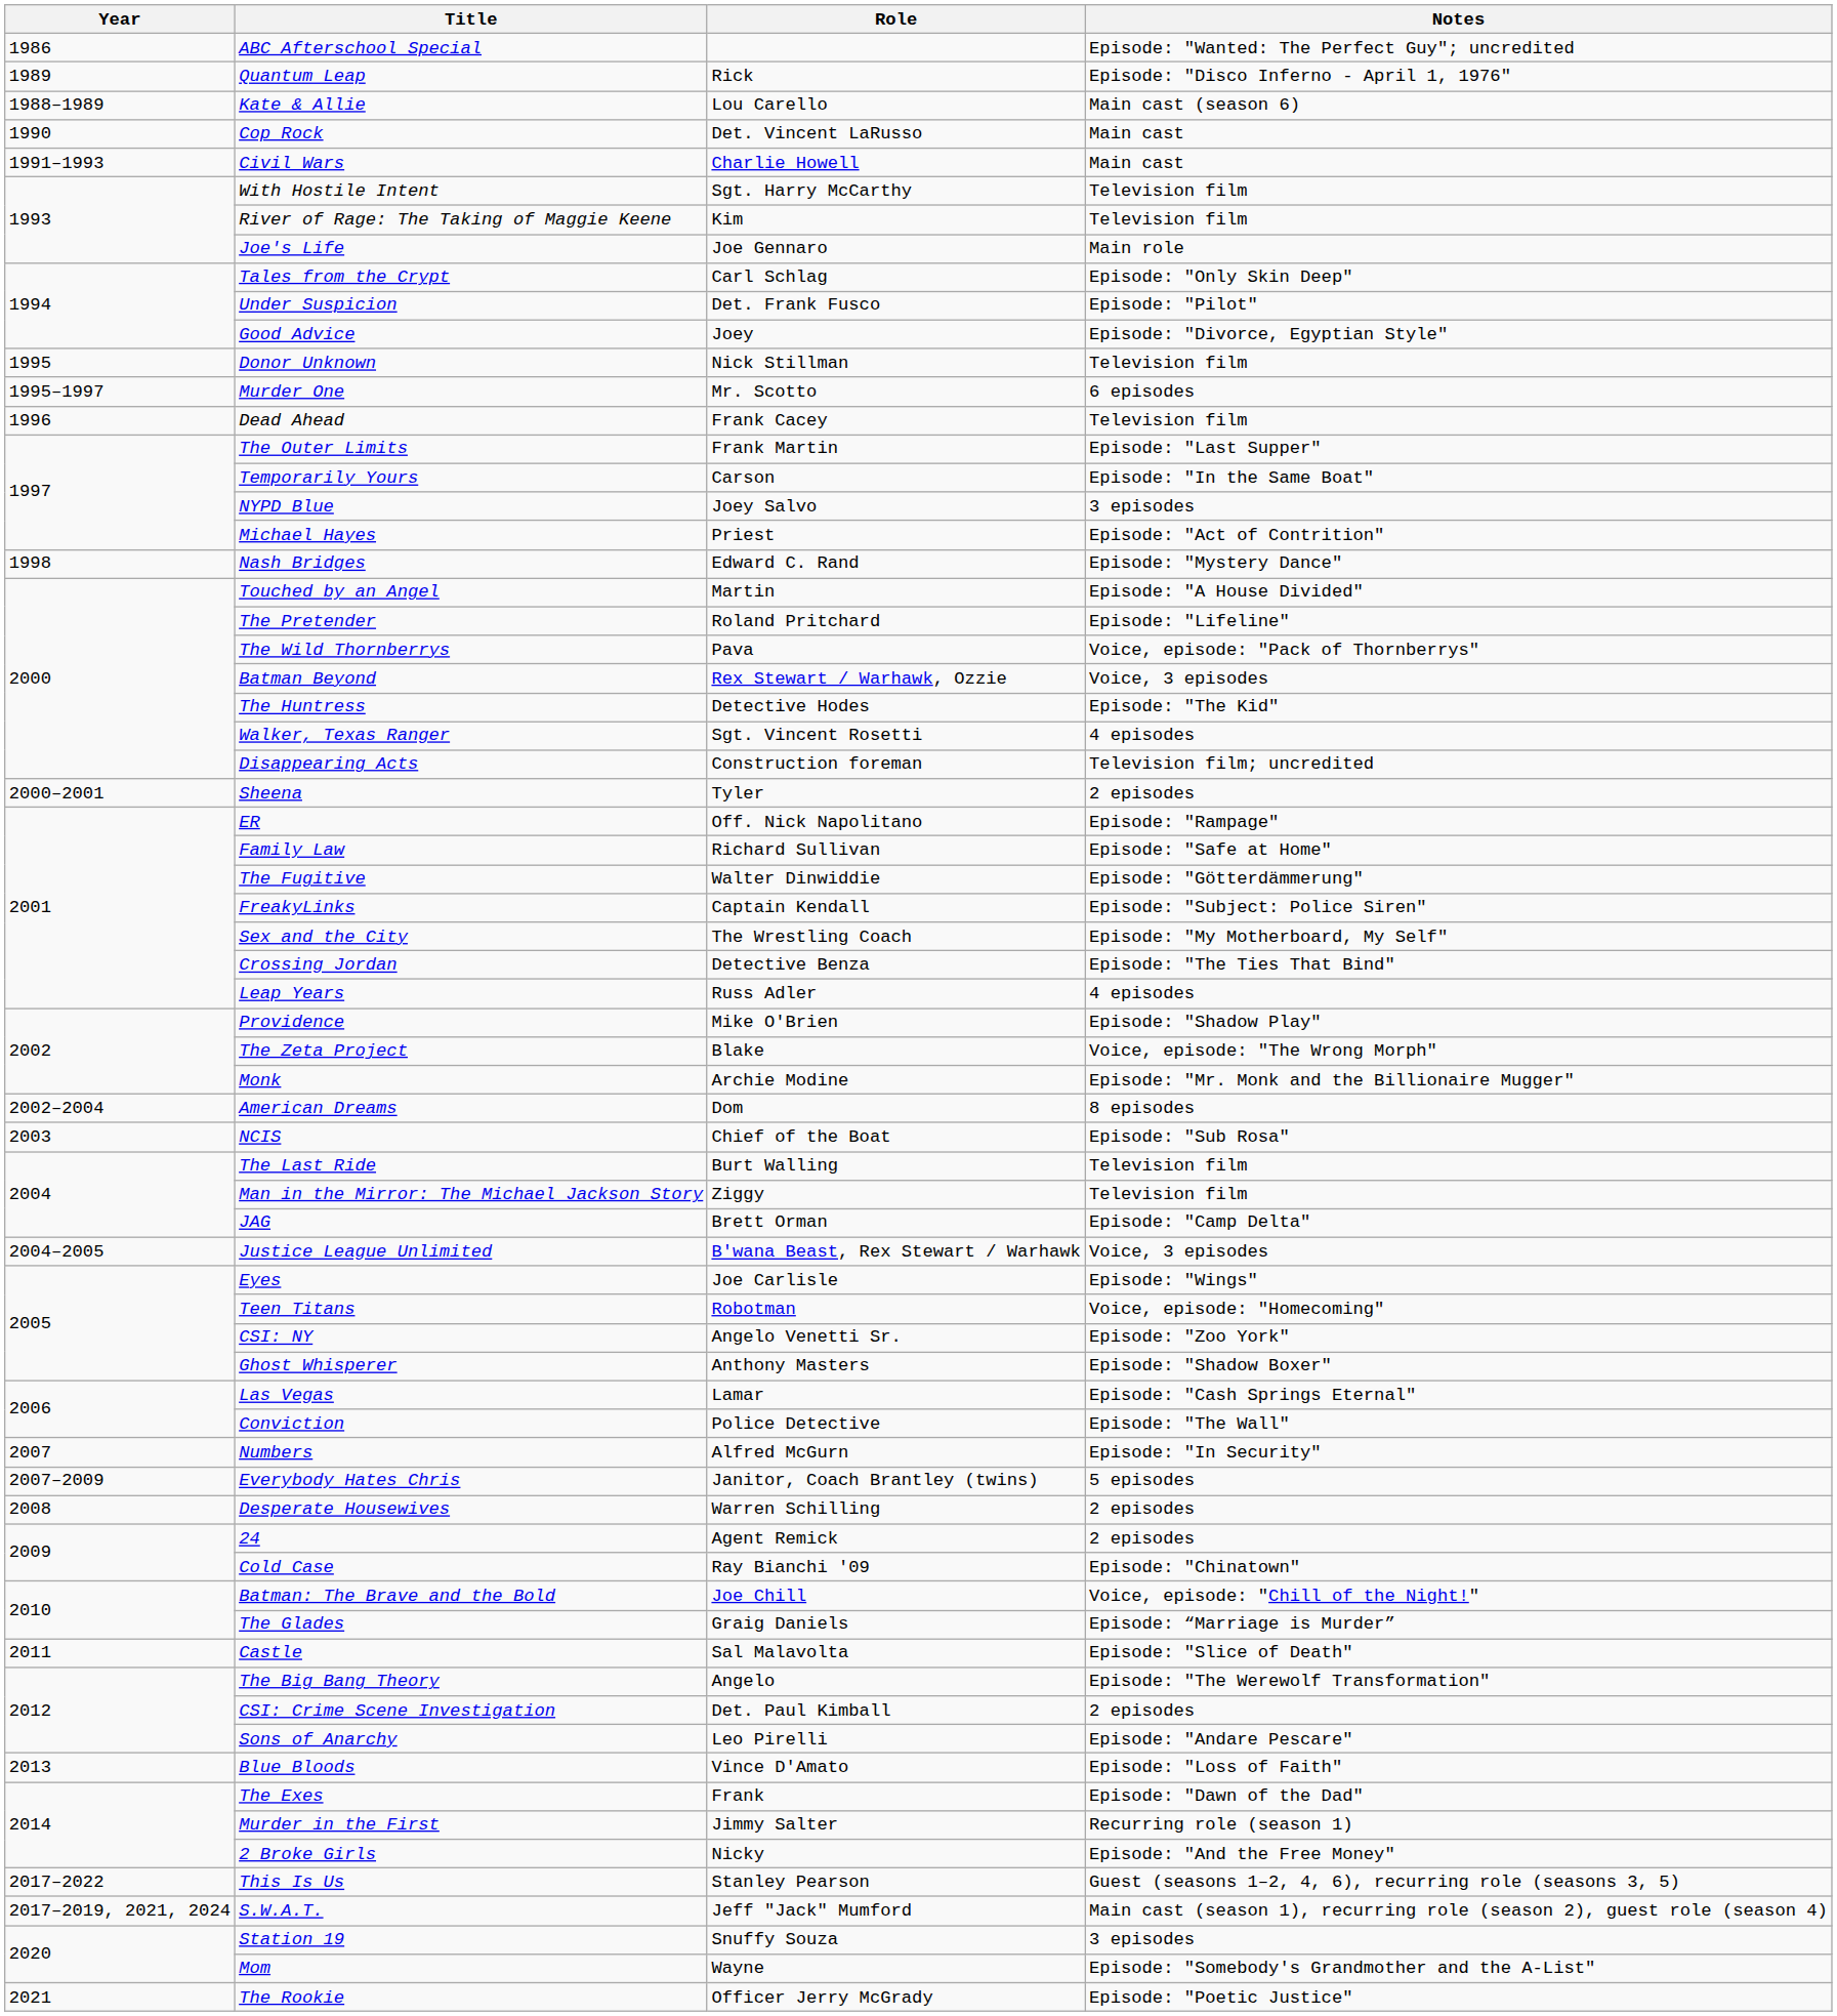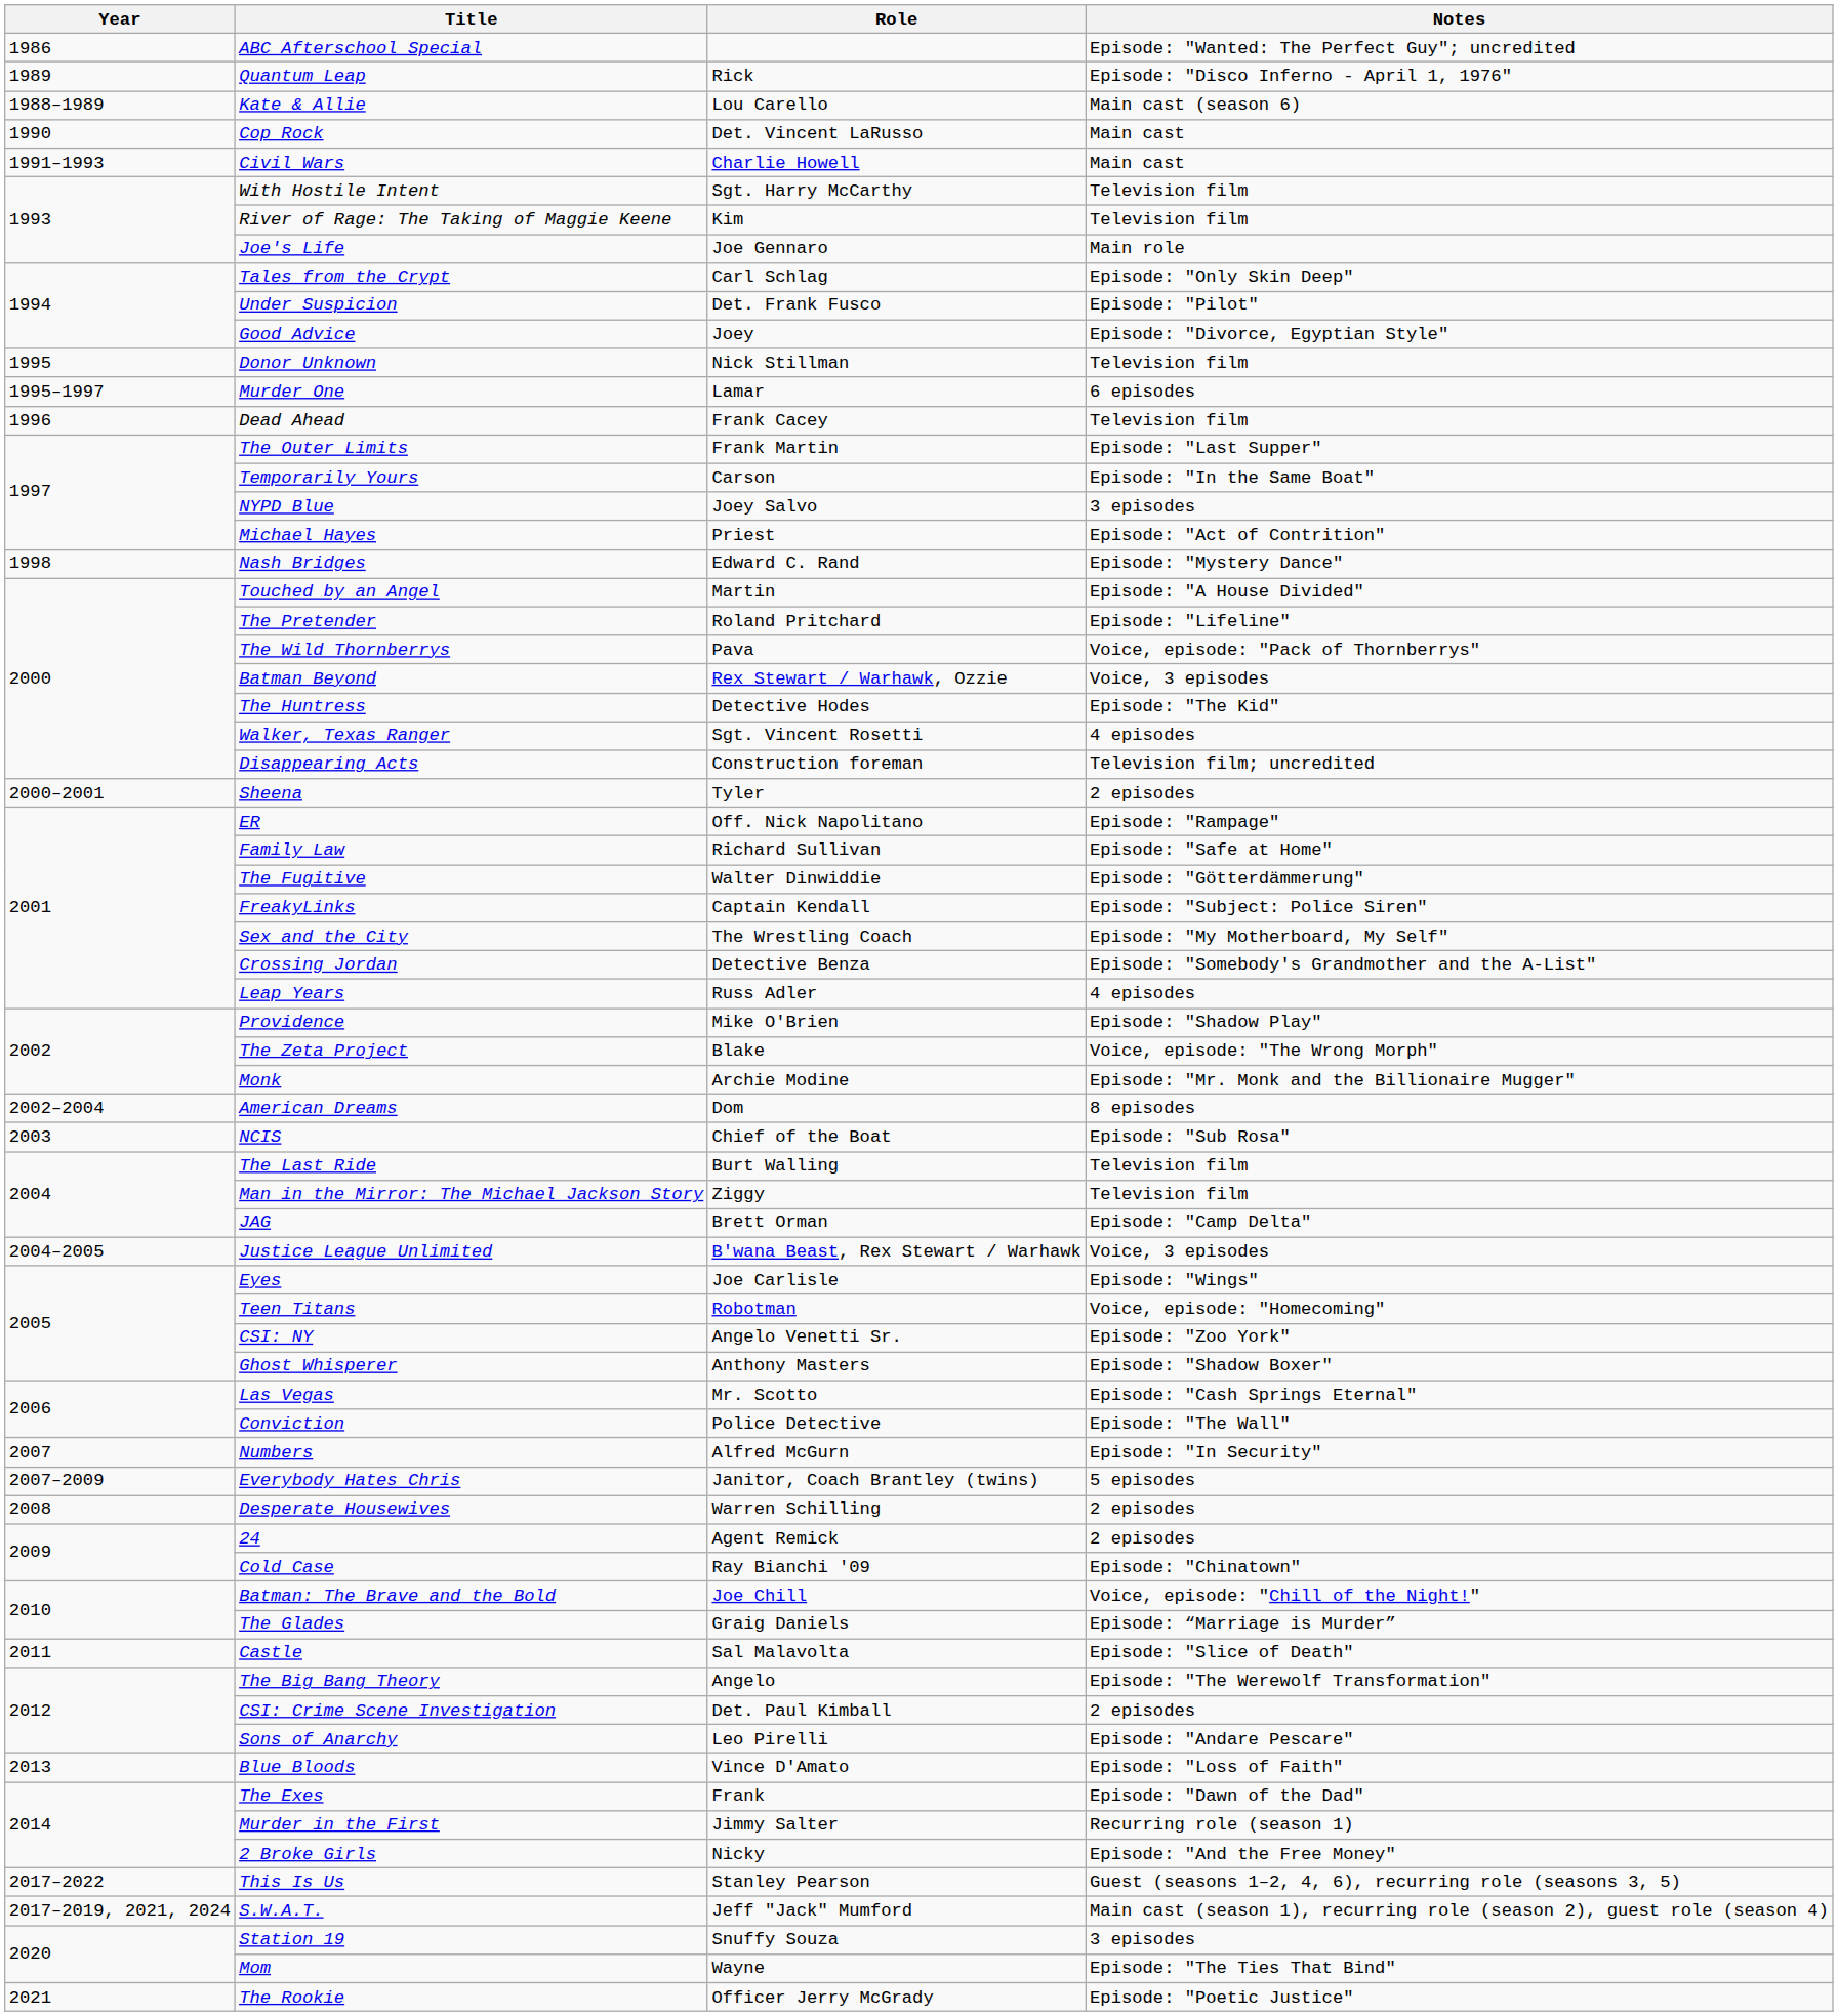Murder One | Role: Mr. Scotto -> Lamar
Crossing Jordan | Notes: Episode: "The Ties That Bind" -> Episode: "Somebody's Grandmother and the A-List"
Las Vegas | Role: Lamar -> Mr. Scotto
Mom | Notes: Episode: "Somebody's Grandmother and the A-List" -> Episode: "The Ties That Bind"
